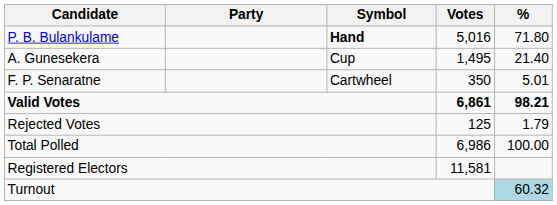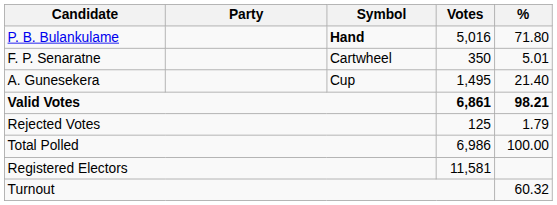rows swapped: A. Gunesekera <-> F. P. Senaratne
Turnout | %: lightblue background -> no background
